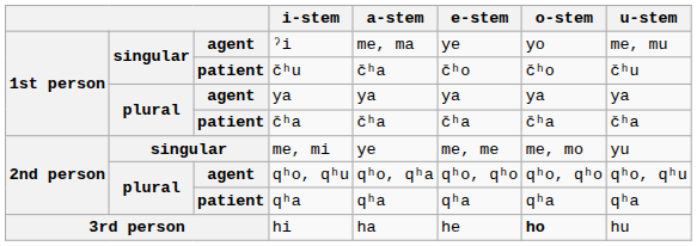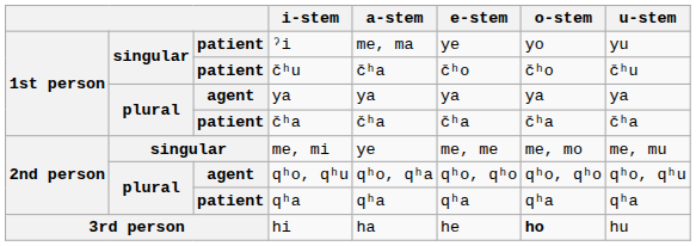ˀi | column 3: agent -> patient
ˀi | u-stem: me, mu -> yu
me, mi | u-stem: yu -> me, mu
